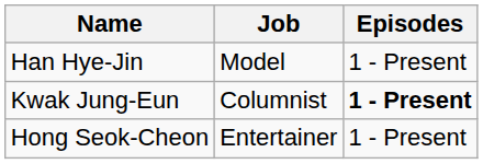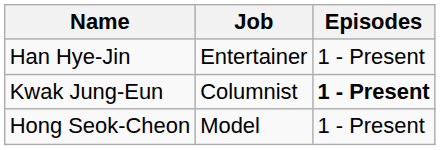Han Hye-Jin | Job: Model -> Entertainer
Hong Seok-Cheon | Job: Entertainer -> Model
